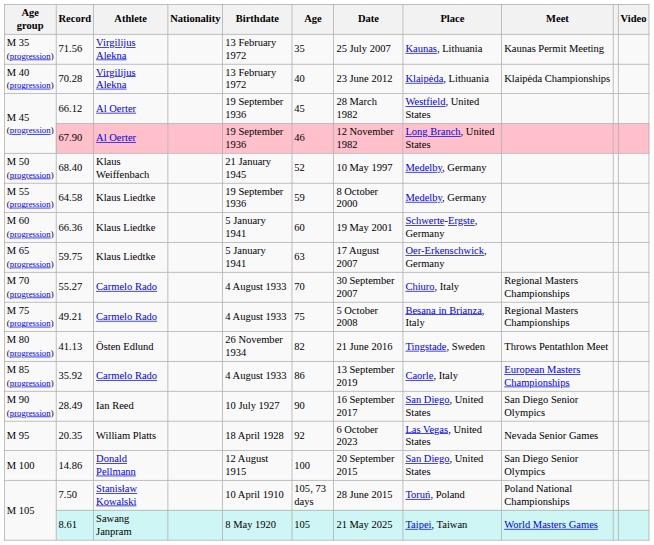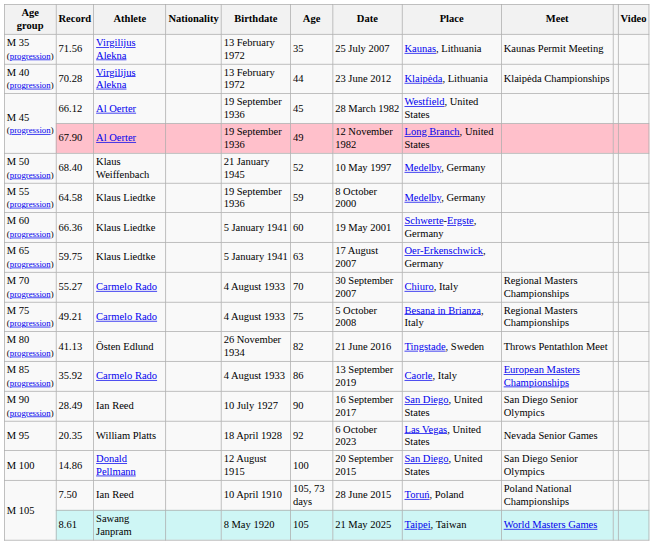70.28 | Age: 40 -> 44
67.90 | Age: 46 -> 49
7.50 | Athlete: Stanisław Kowalski -> Ian Reed
